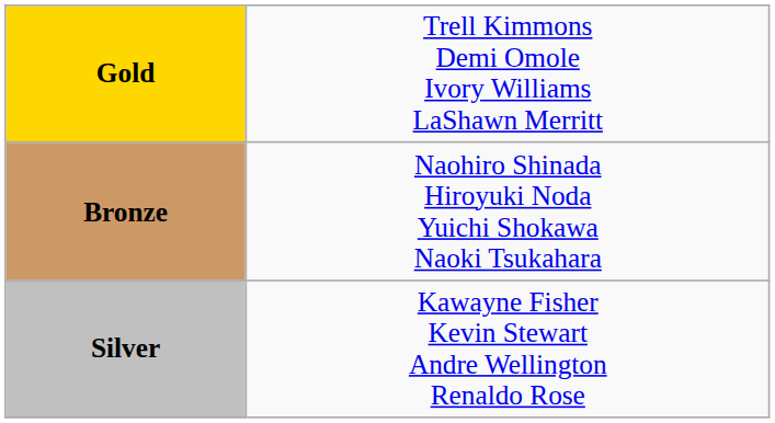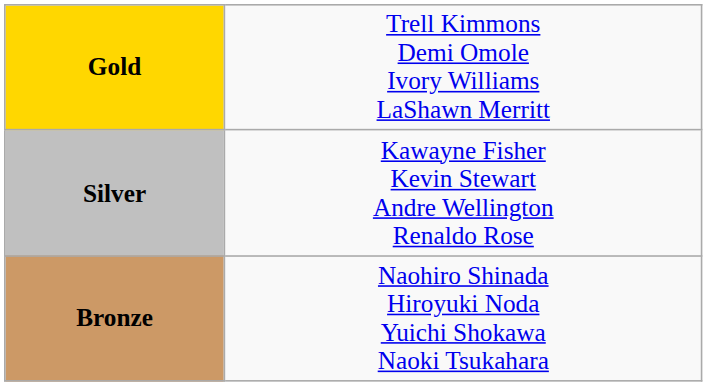rows swapped: Silver <-> Bronze
